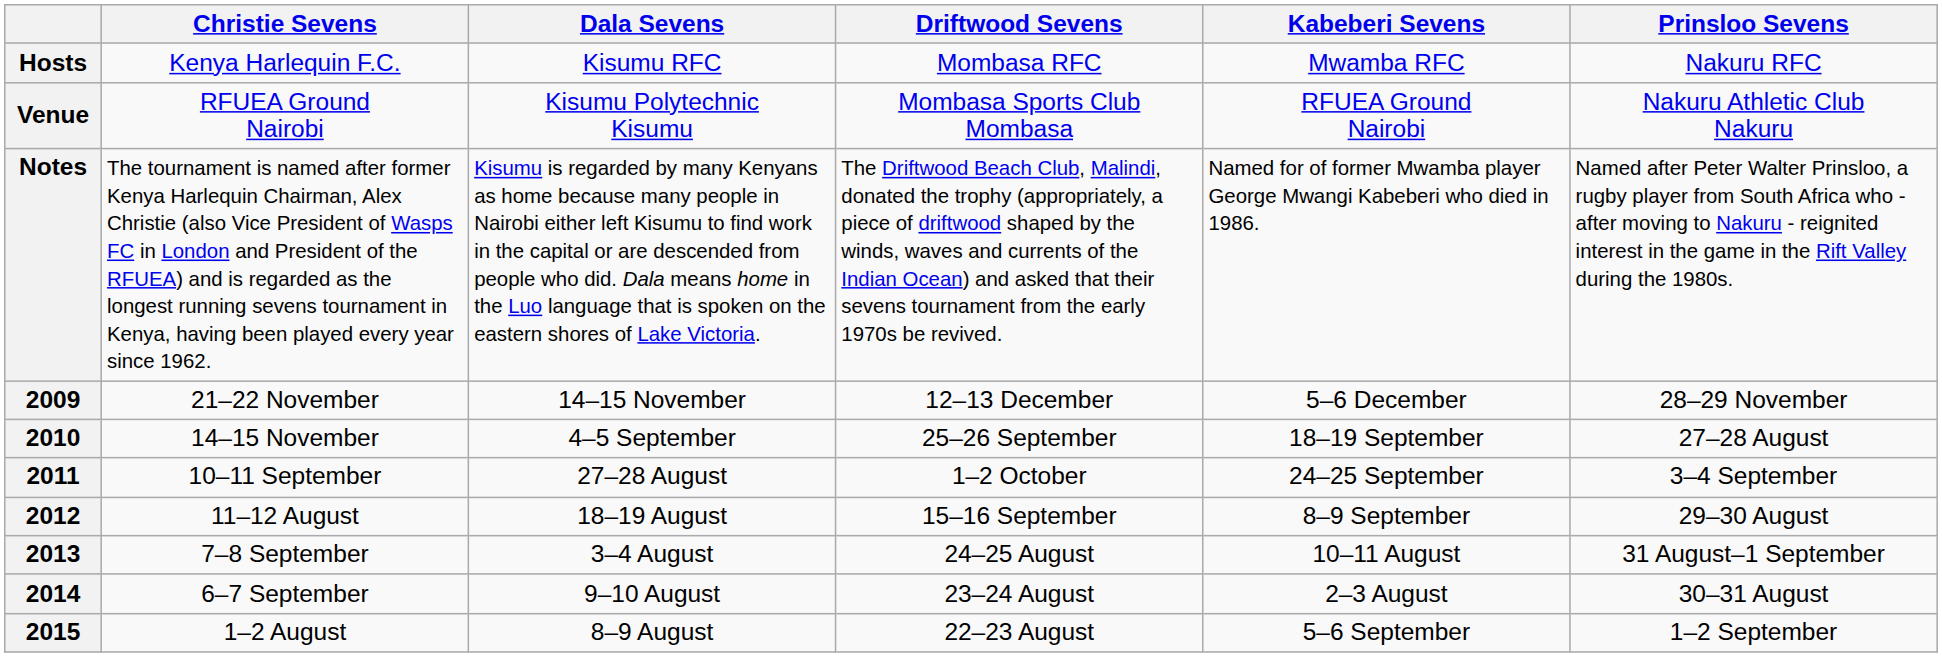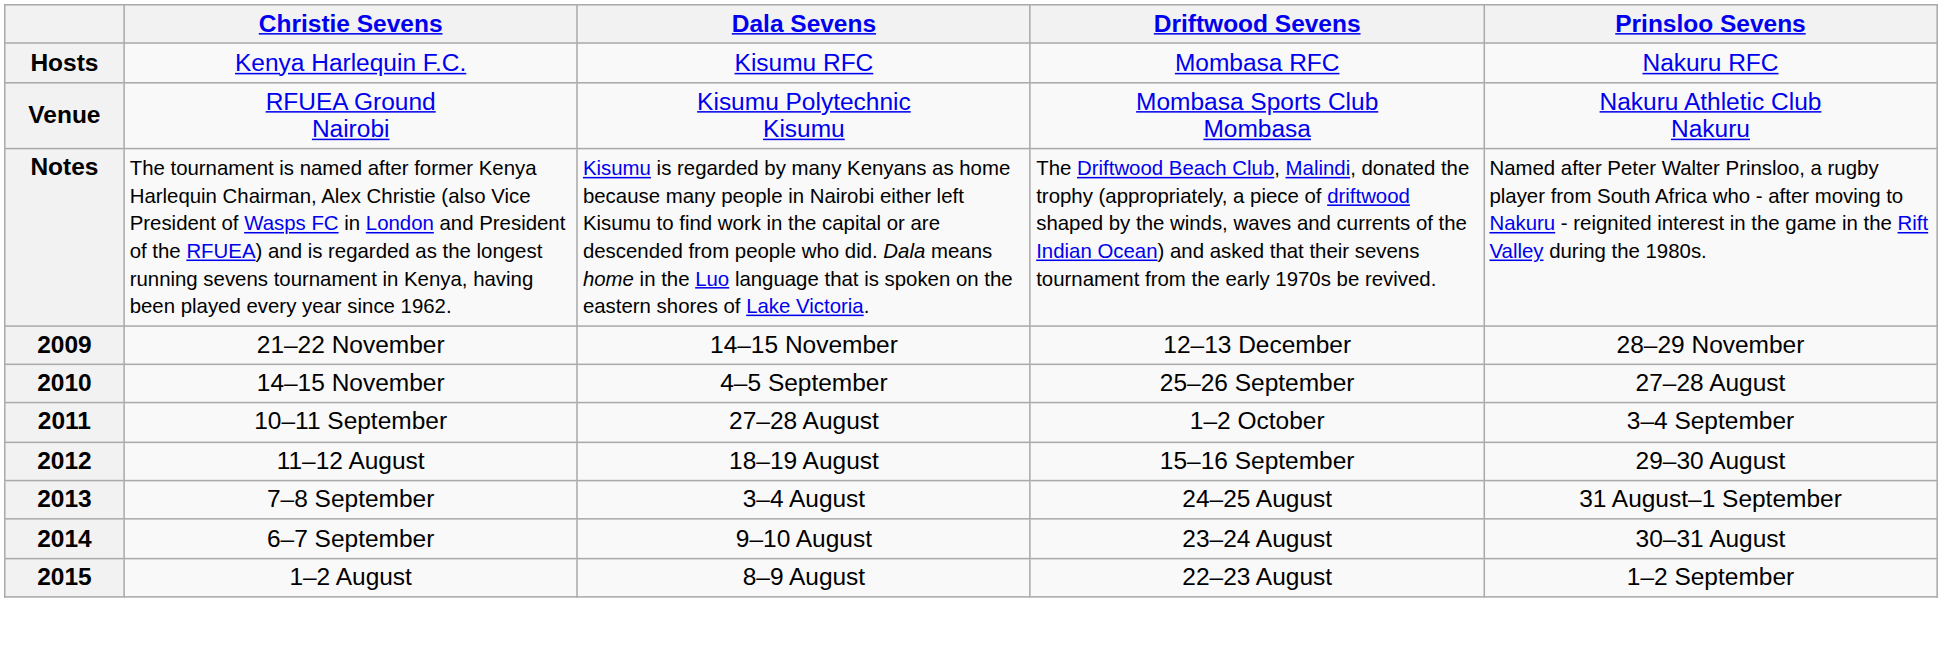- column: Kabeberi Sevens | Mwamba RFC | RFUEA Ground Nairobi | Named for of former Mwamba player George Mwangi Kabeberi who died in 1986. | 5–6 December | 18–19 September | 24–25 September | 8–9 September | 10–11 August | 2–3 August | 5–6 September
